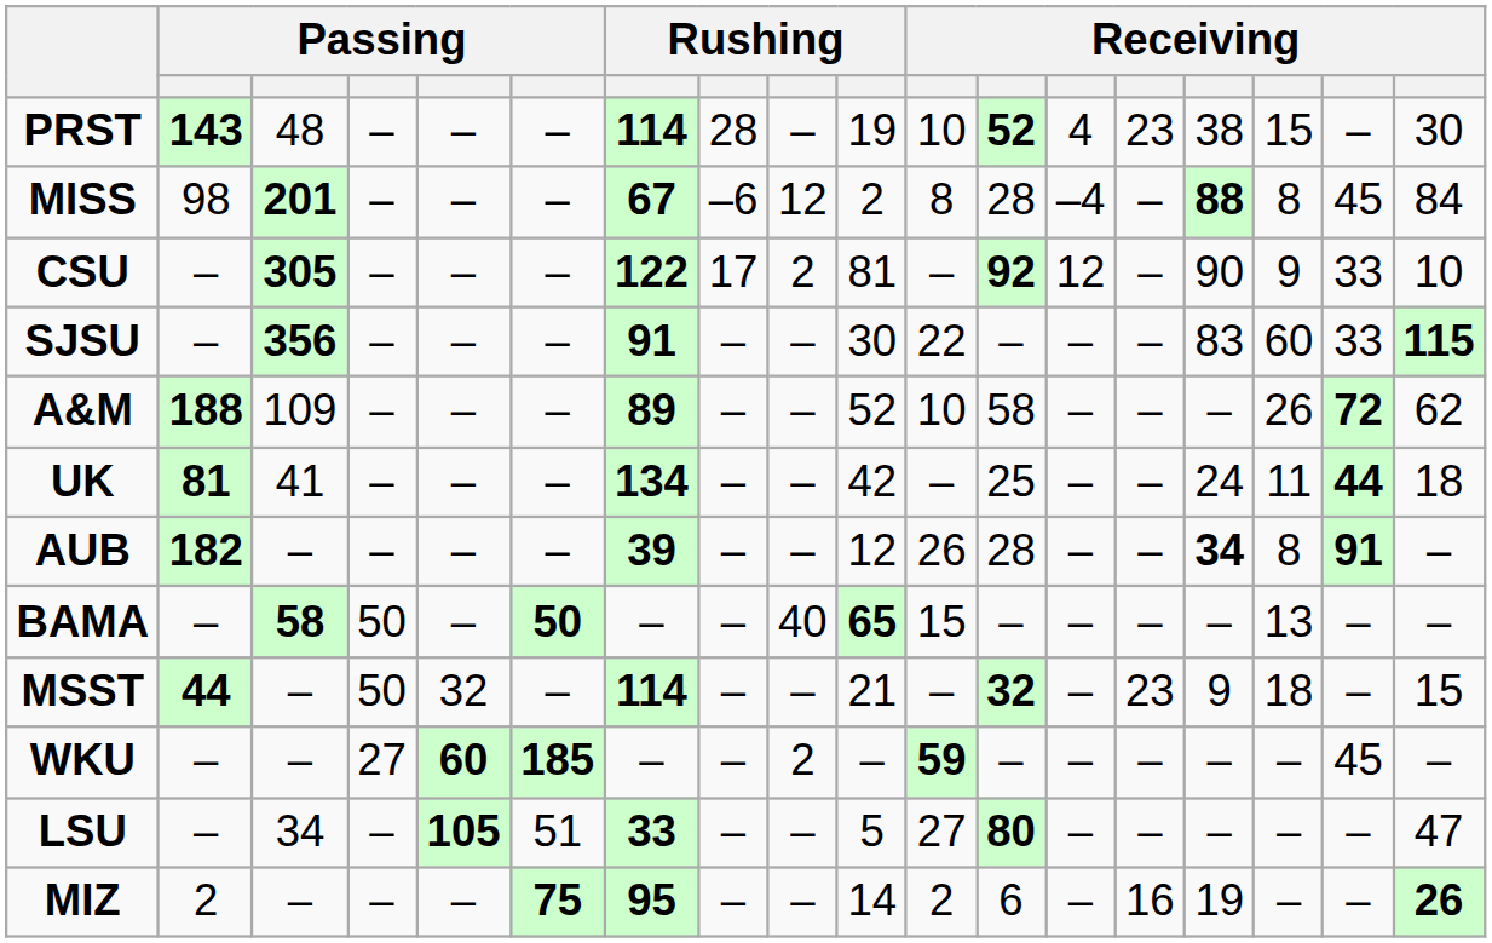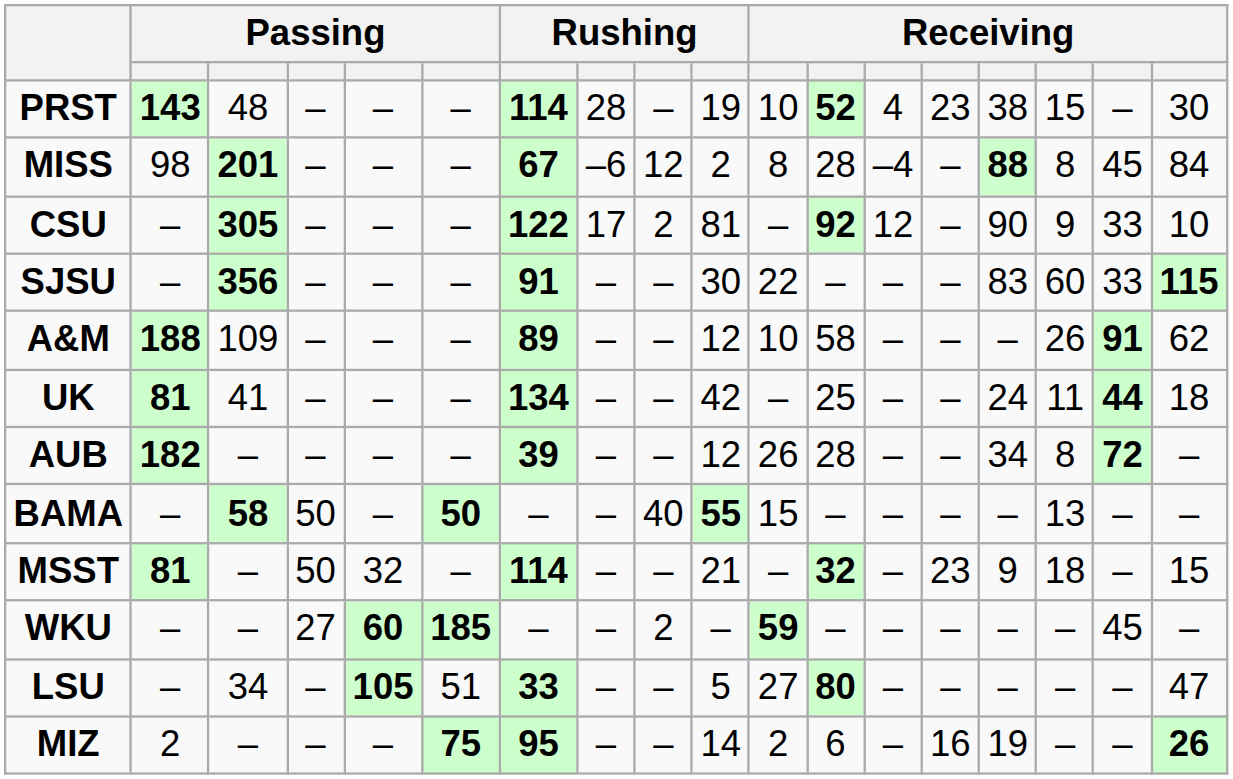A&M | column 10: 52 -> 12
A&M | column 17: 72 -> 91
AUB | column 15: bold -> normal
AUB | column 17: 91 -> 72
BAMA | column 10: 65 -> 55
MSST | column 2: 44 -> 81
